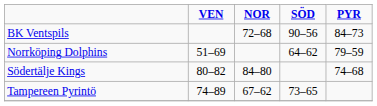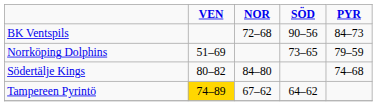Norrköping Dolphins | SÖD: 64–62 -> 73–65
Tampereen Pyrintö | VEN: no background -> gold background
Tampereen Pyrintö | SÖD: 73–65 -> 64–62
